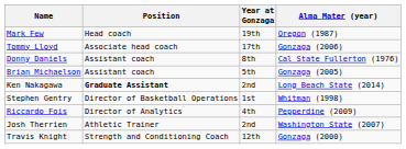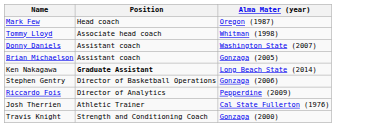- column: Year at Gonzaga | 19th | 17th | 8th | 5th | 2nd | 1st | 4th | 2nd | 12th
Tommy Lloyd | Alma Mater (year): Gonzaga (2006) -> Whitman (1998)
Donny Daniels | Alma Mater (year): Cal State Fullerton (1976) -> Washington State (2007)
Stephen Gentry | Alma Mater (year): Whitman (1998) -> Gonzaga (2006)
Josh Therrien | Alma Mater (year): Washington State (2007) -> Cal State Fullerton (1976)
